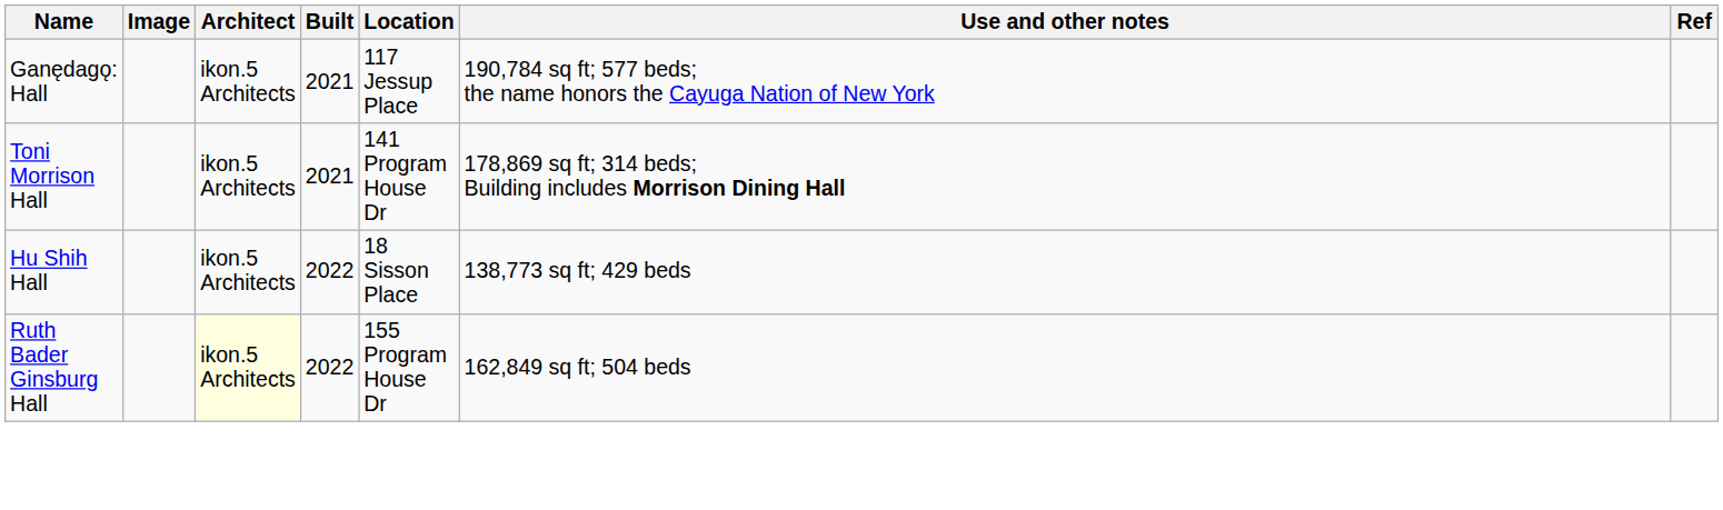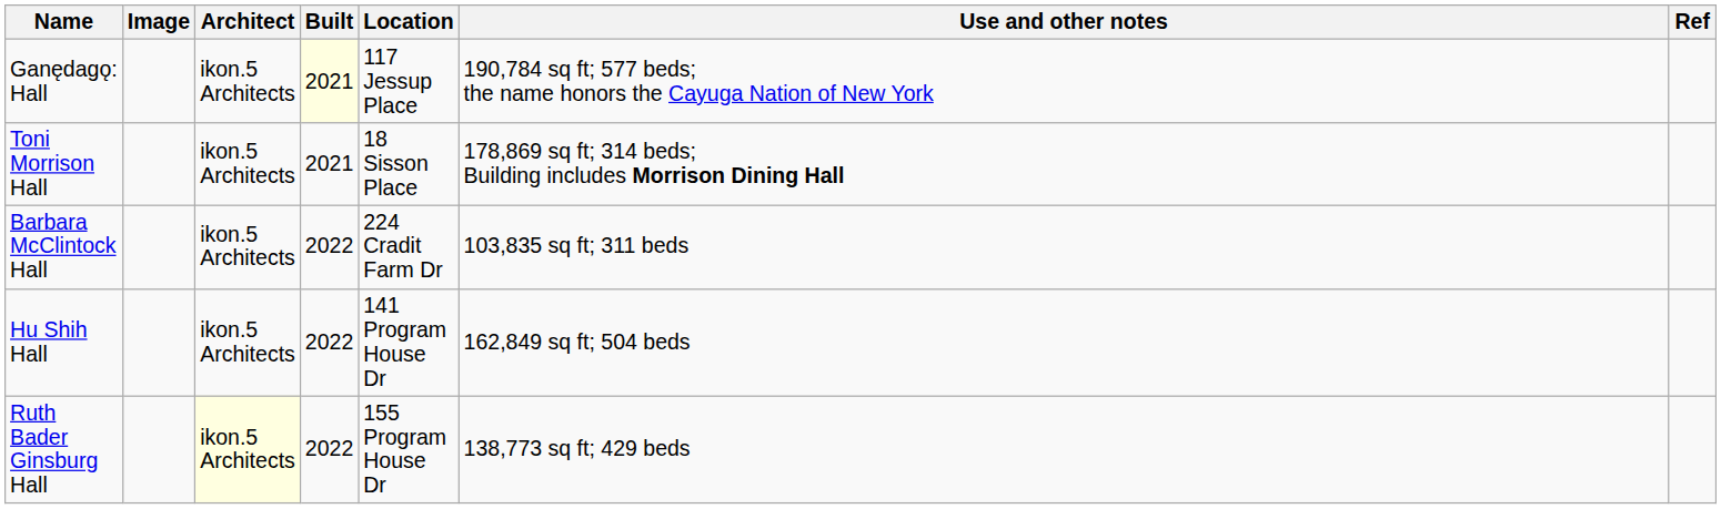Ganędagǫ: Hall | Built: no background -> lightyellow background
Toni Morrison Hall | Location: 141 Program House Dr -> 18 Sisson Place
+ row: Barbara McClintock Hall | ikon.5 Architects | 2022 | 224 Cradit Farm Dr | 103,835 sq ft; 311 beds
Hu Shih Hall | Location: 18 Sisson Place -> 141 Program House Dr
Hu Shih Hall | Use and other notes: 138,773 sq ft; 429 beds -> 162,849 sq ft; 504 beds
Ruth Bader Ginsburg Hall | Use and other notes: 162,849 sq ft; 504 beds -> 138,773 sq ft; 429 beds
